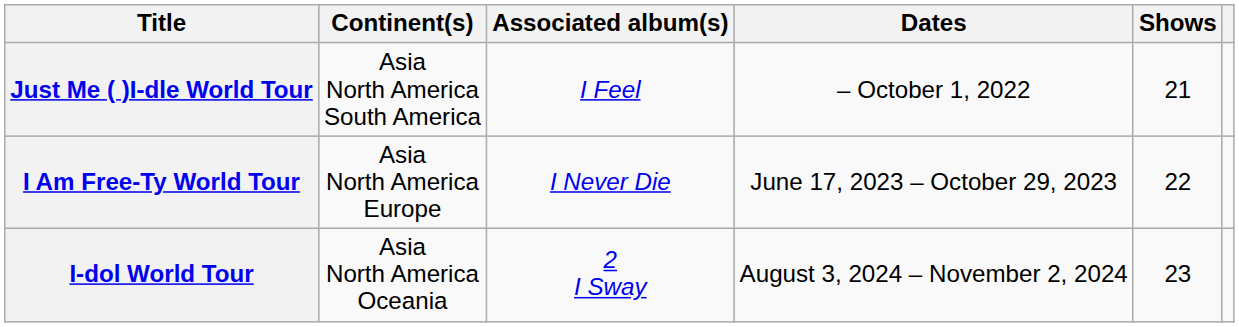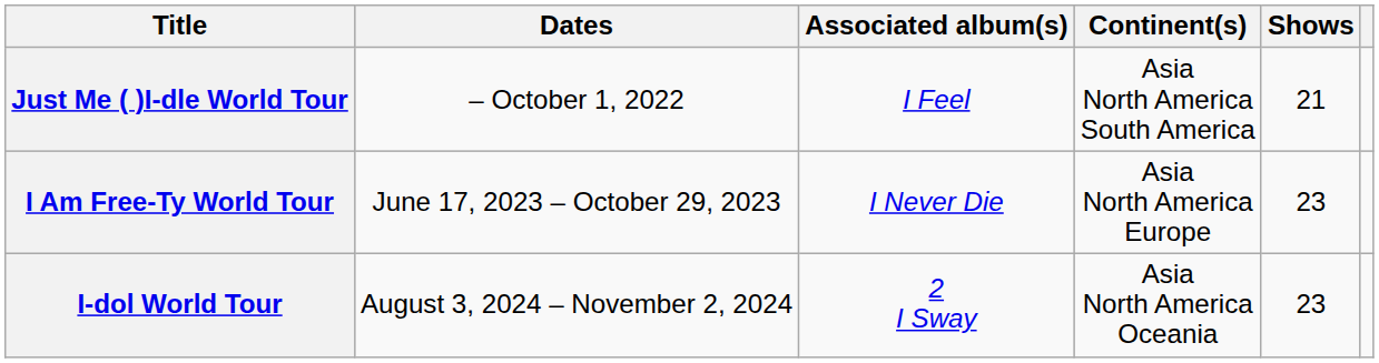columns swapped: Dates <-> Continent(s)
I Am Free-Ty World Tour | Shows: 22 -> 23
